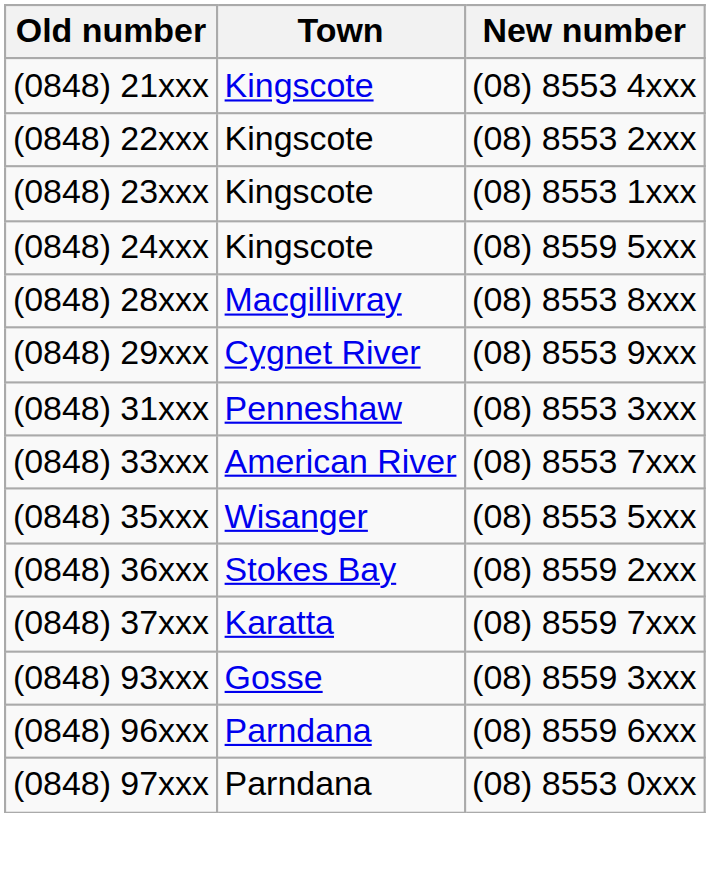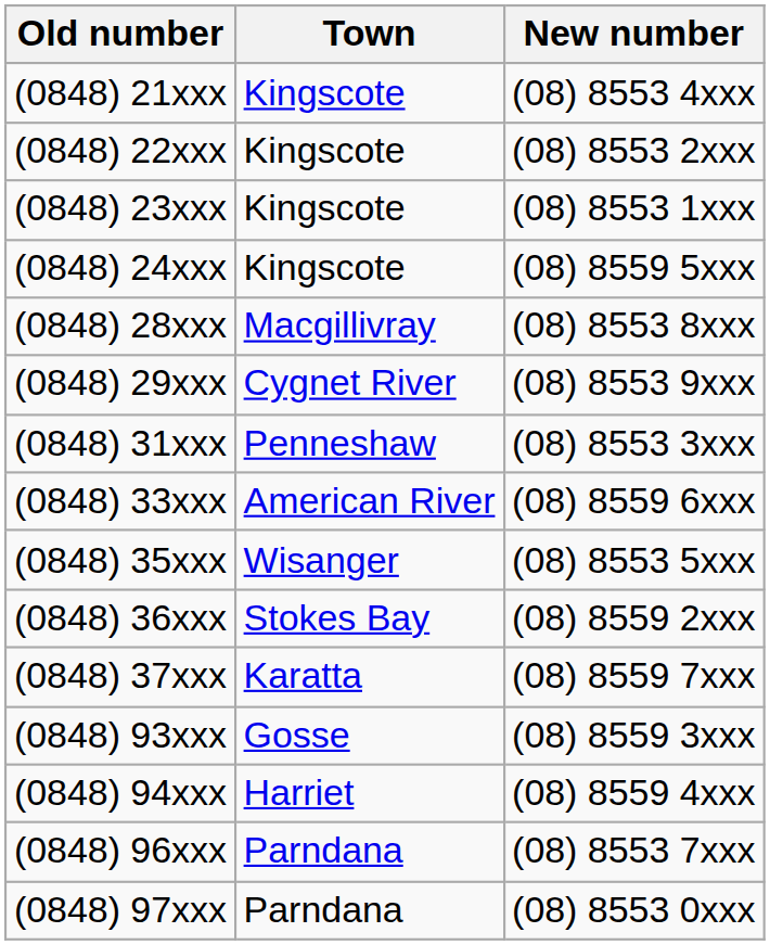(0848) 33xxx | New number: (08) 8553 7xxx -> (08) 8559 6xxx
+ row: (0848) 94xxx | Harriet | (08) 8559 4xxx
(0848) 96xxx | New number: (08) 8559 6xxx -> (08) 8553 7xxx
